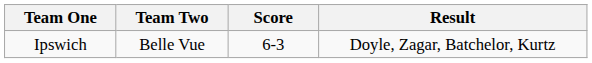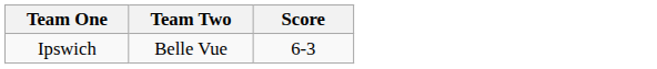- column: Result | Doyle, Zagar, Batchelor, Kurtz
